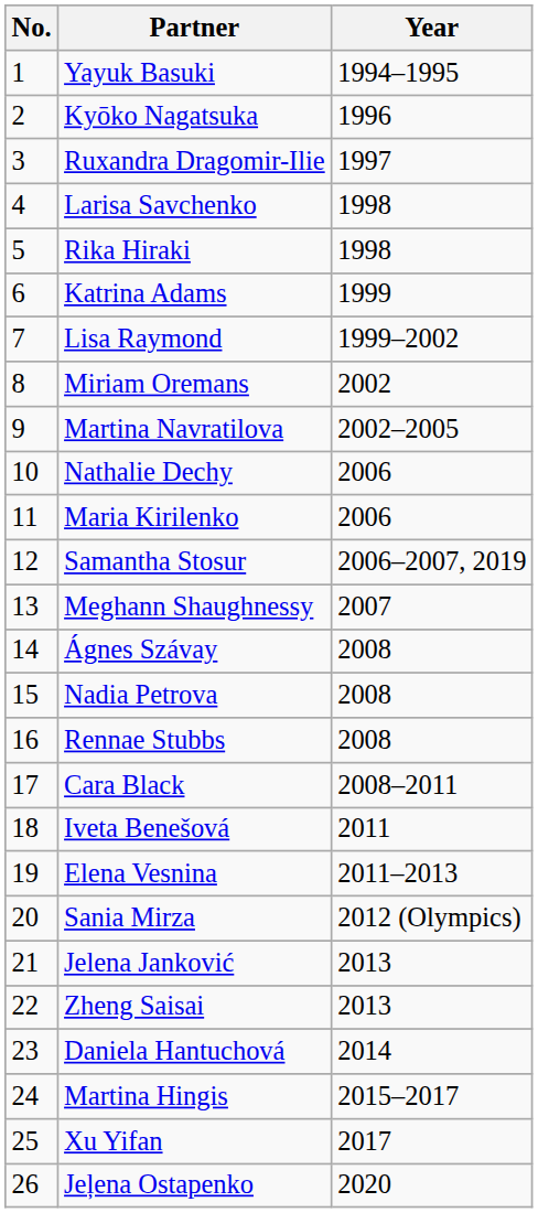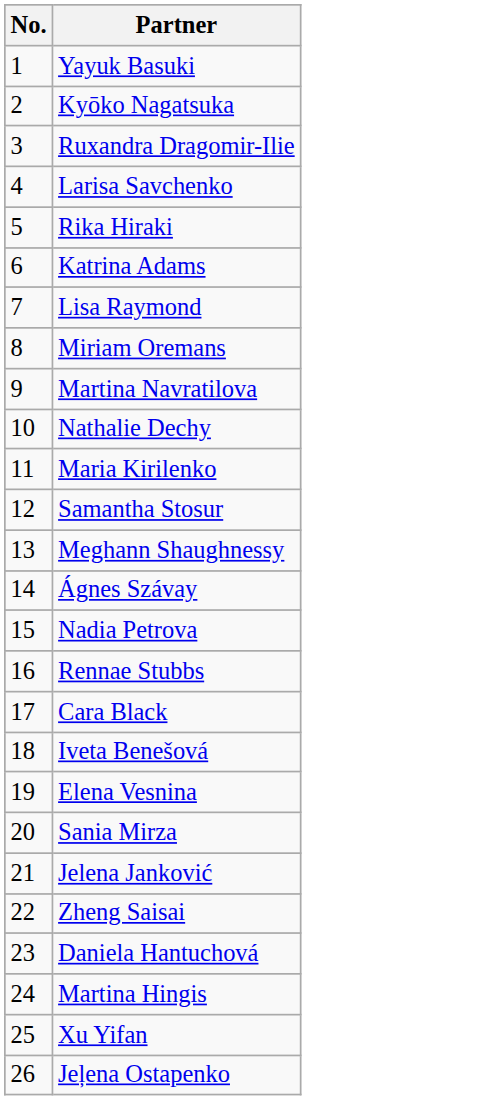- column: Year | 1994–1995 | 1996 | 1997 | 1998 | 1998 | 1999 | 1999–2002 | 2002 | 2002–2005 | 2006 | 2006 | 2006–2007, 2019 | 2007 | 2008 | 2008 | 2008 | 2008–2011 | 2011 | 2011–2013 | 2012 (Olympics) | 2013 | 2013 | 2014 | 2015–2017 | 2017 | 2020
